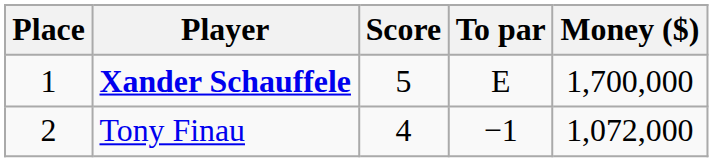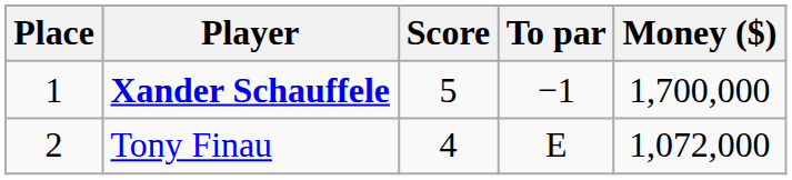Xander Schauffele | To par: E -> −1
Tony Finau | To par: −1 -> E
